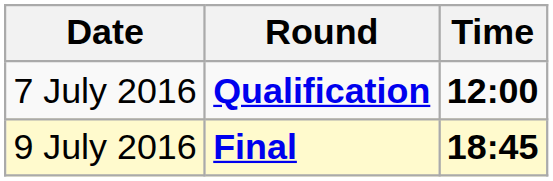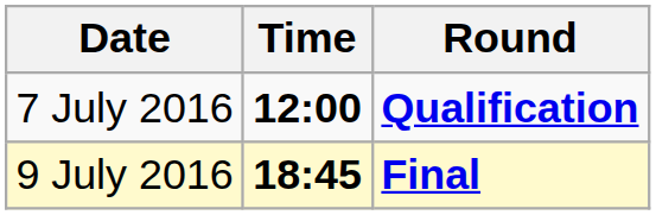columns swapped: Time <-> Round
